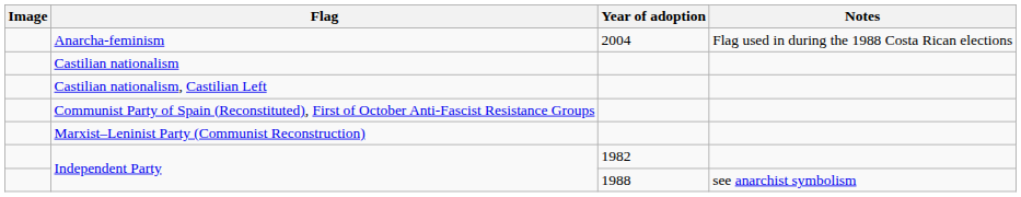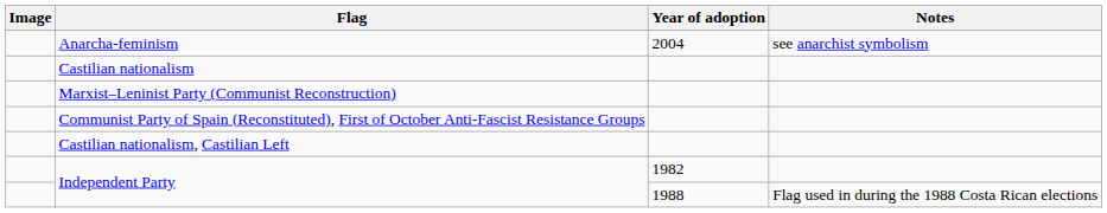Anarcha-feminism | Notes: Flag used in during the 1988 Costa Rican elections -> see anarchist symbolism
rows swapped: Castilian nationalism, Castilian Left <-> Marxist–Leninist Party (Communist Reconstruction)
Independent Party / 1988 | Notes: see anarchist symbolism -> Flag used in during the 1988 Costa Rican elections
